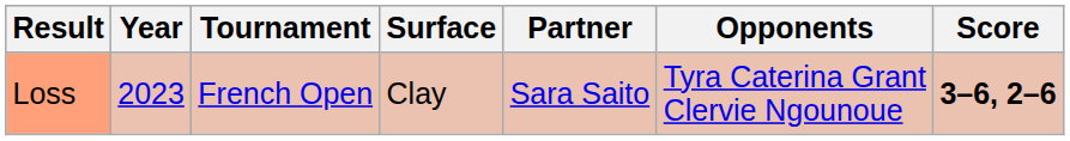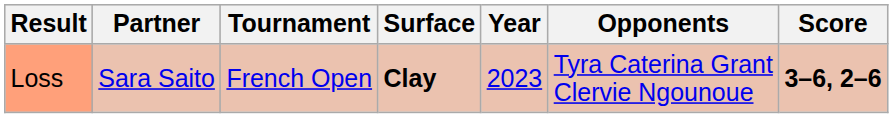columns swapped: Year <-> Partner
Loss | Surface: normal -> bold
